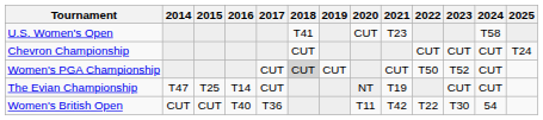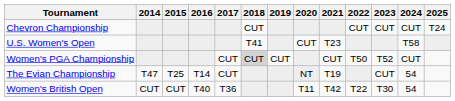rows swapped: Chevron Championship <-> U.S. Women's Open
The Evian Championship | 2024: CUT -> 54
